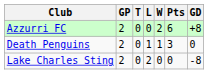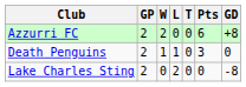columns swapped: W <-> T
